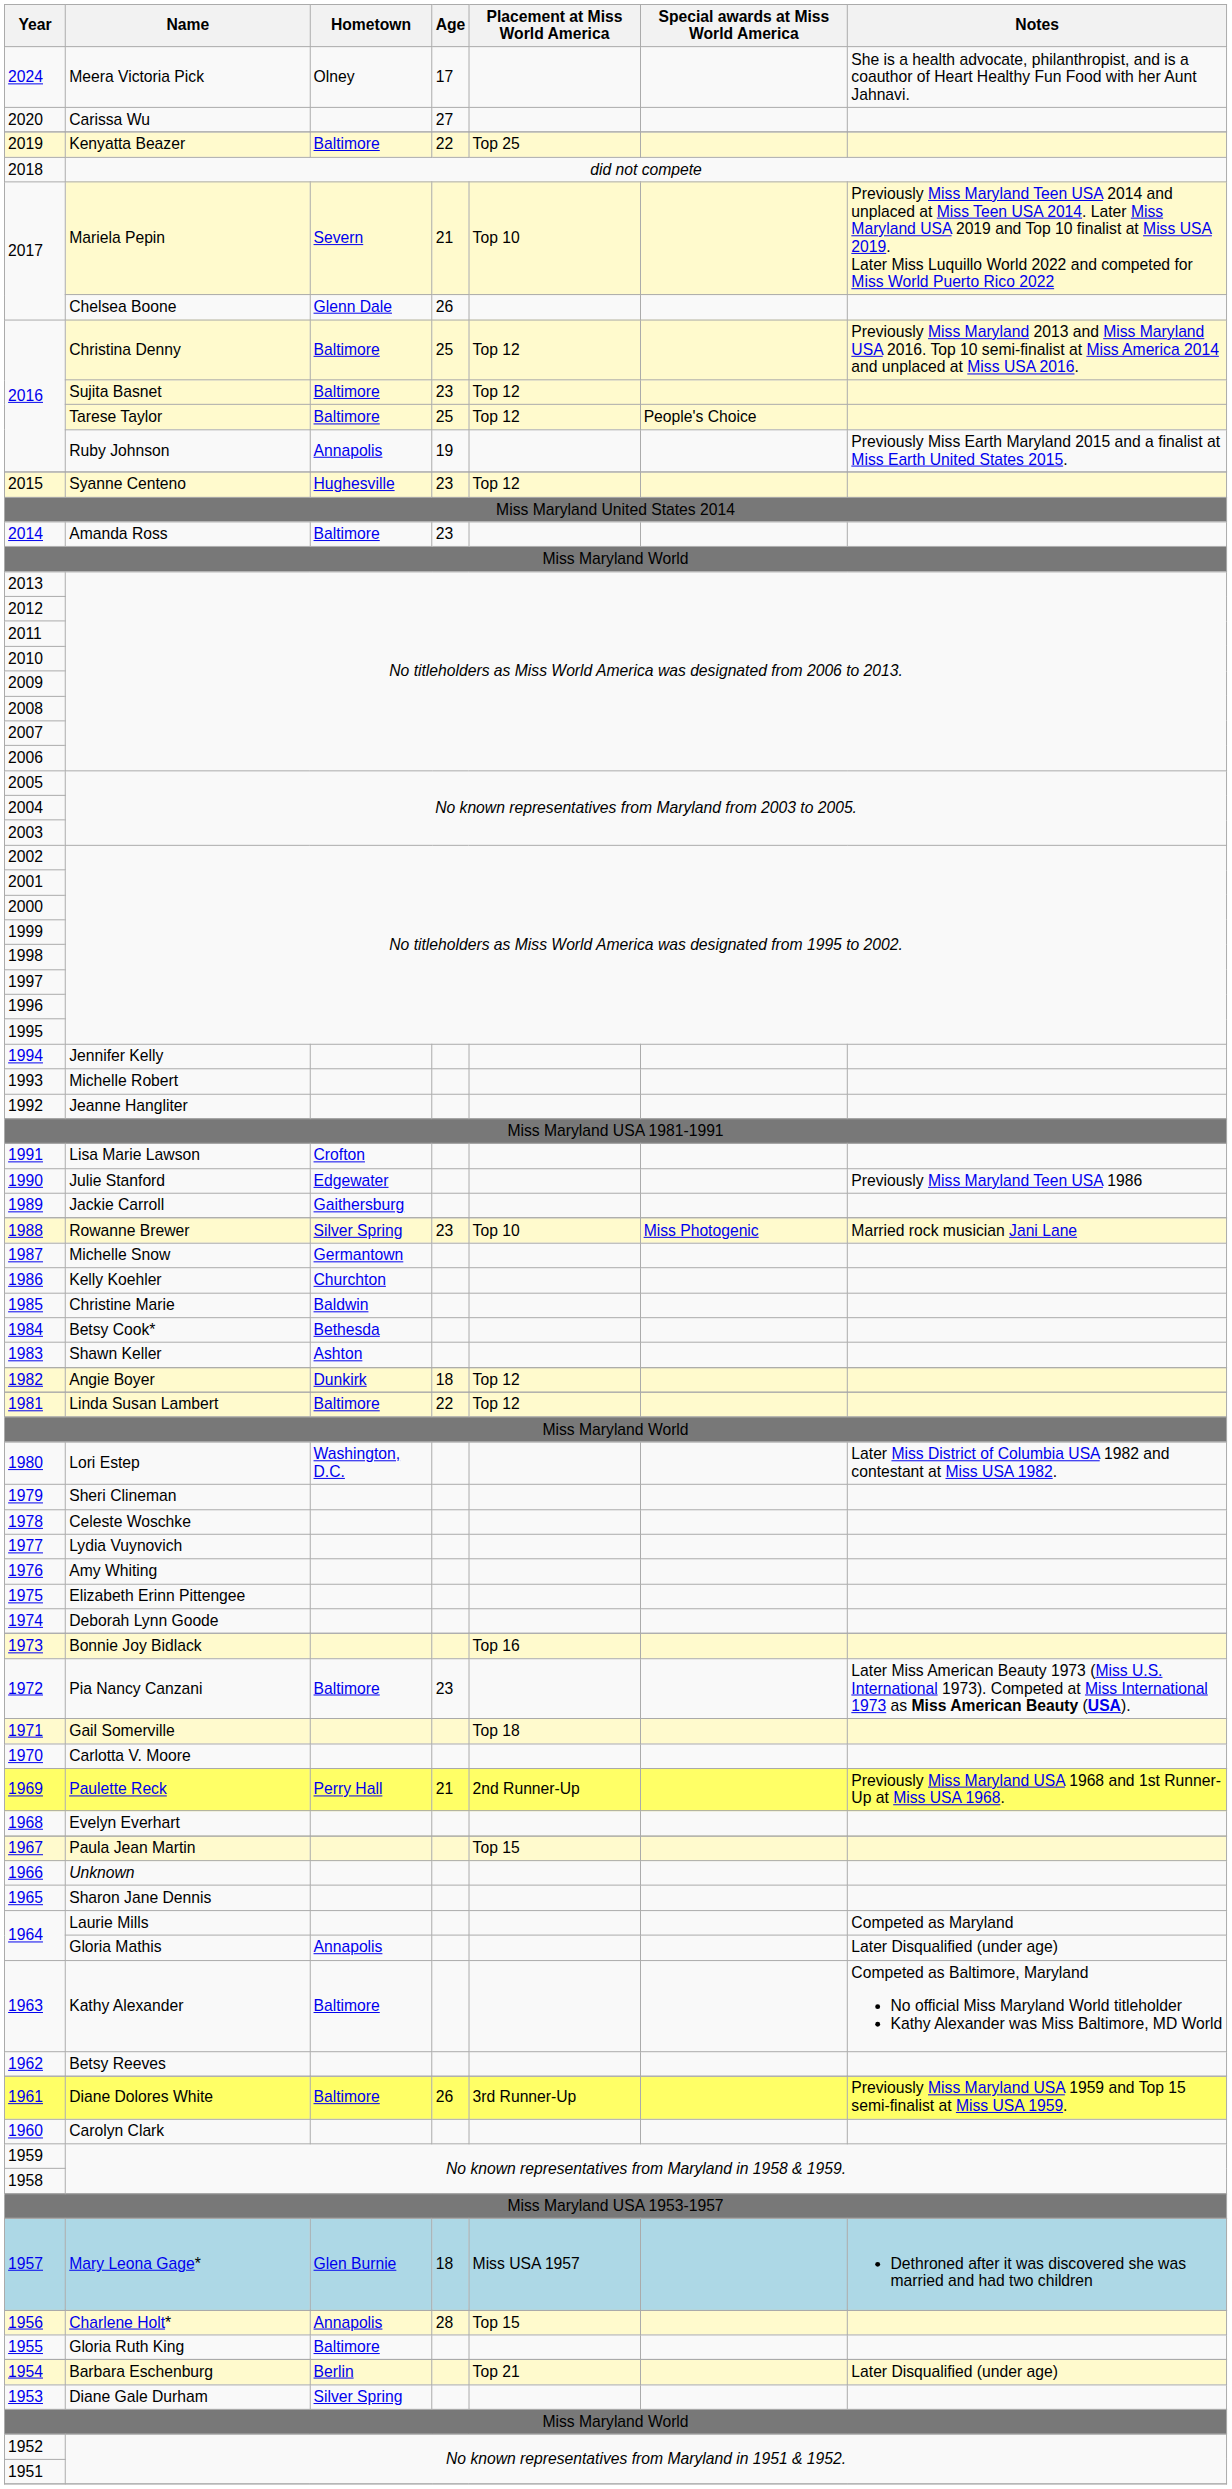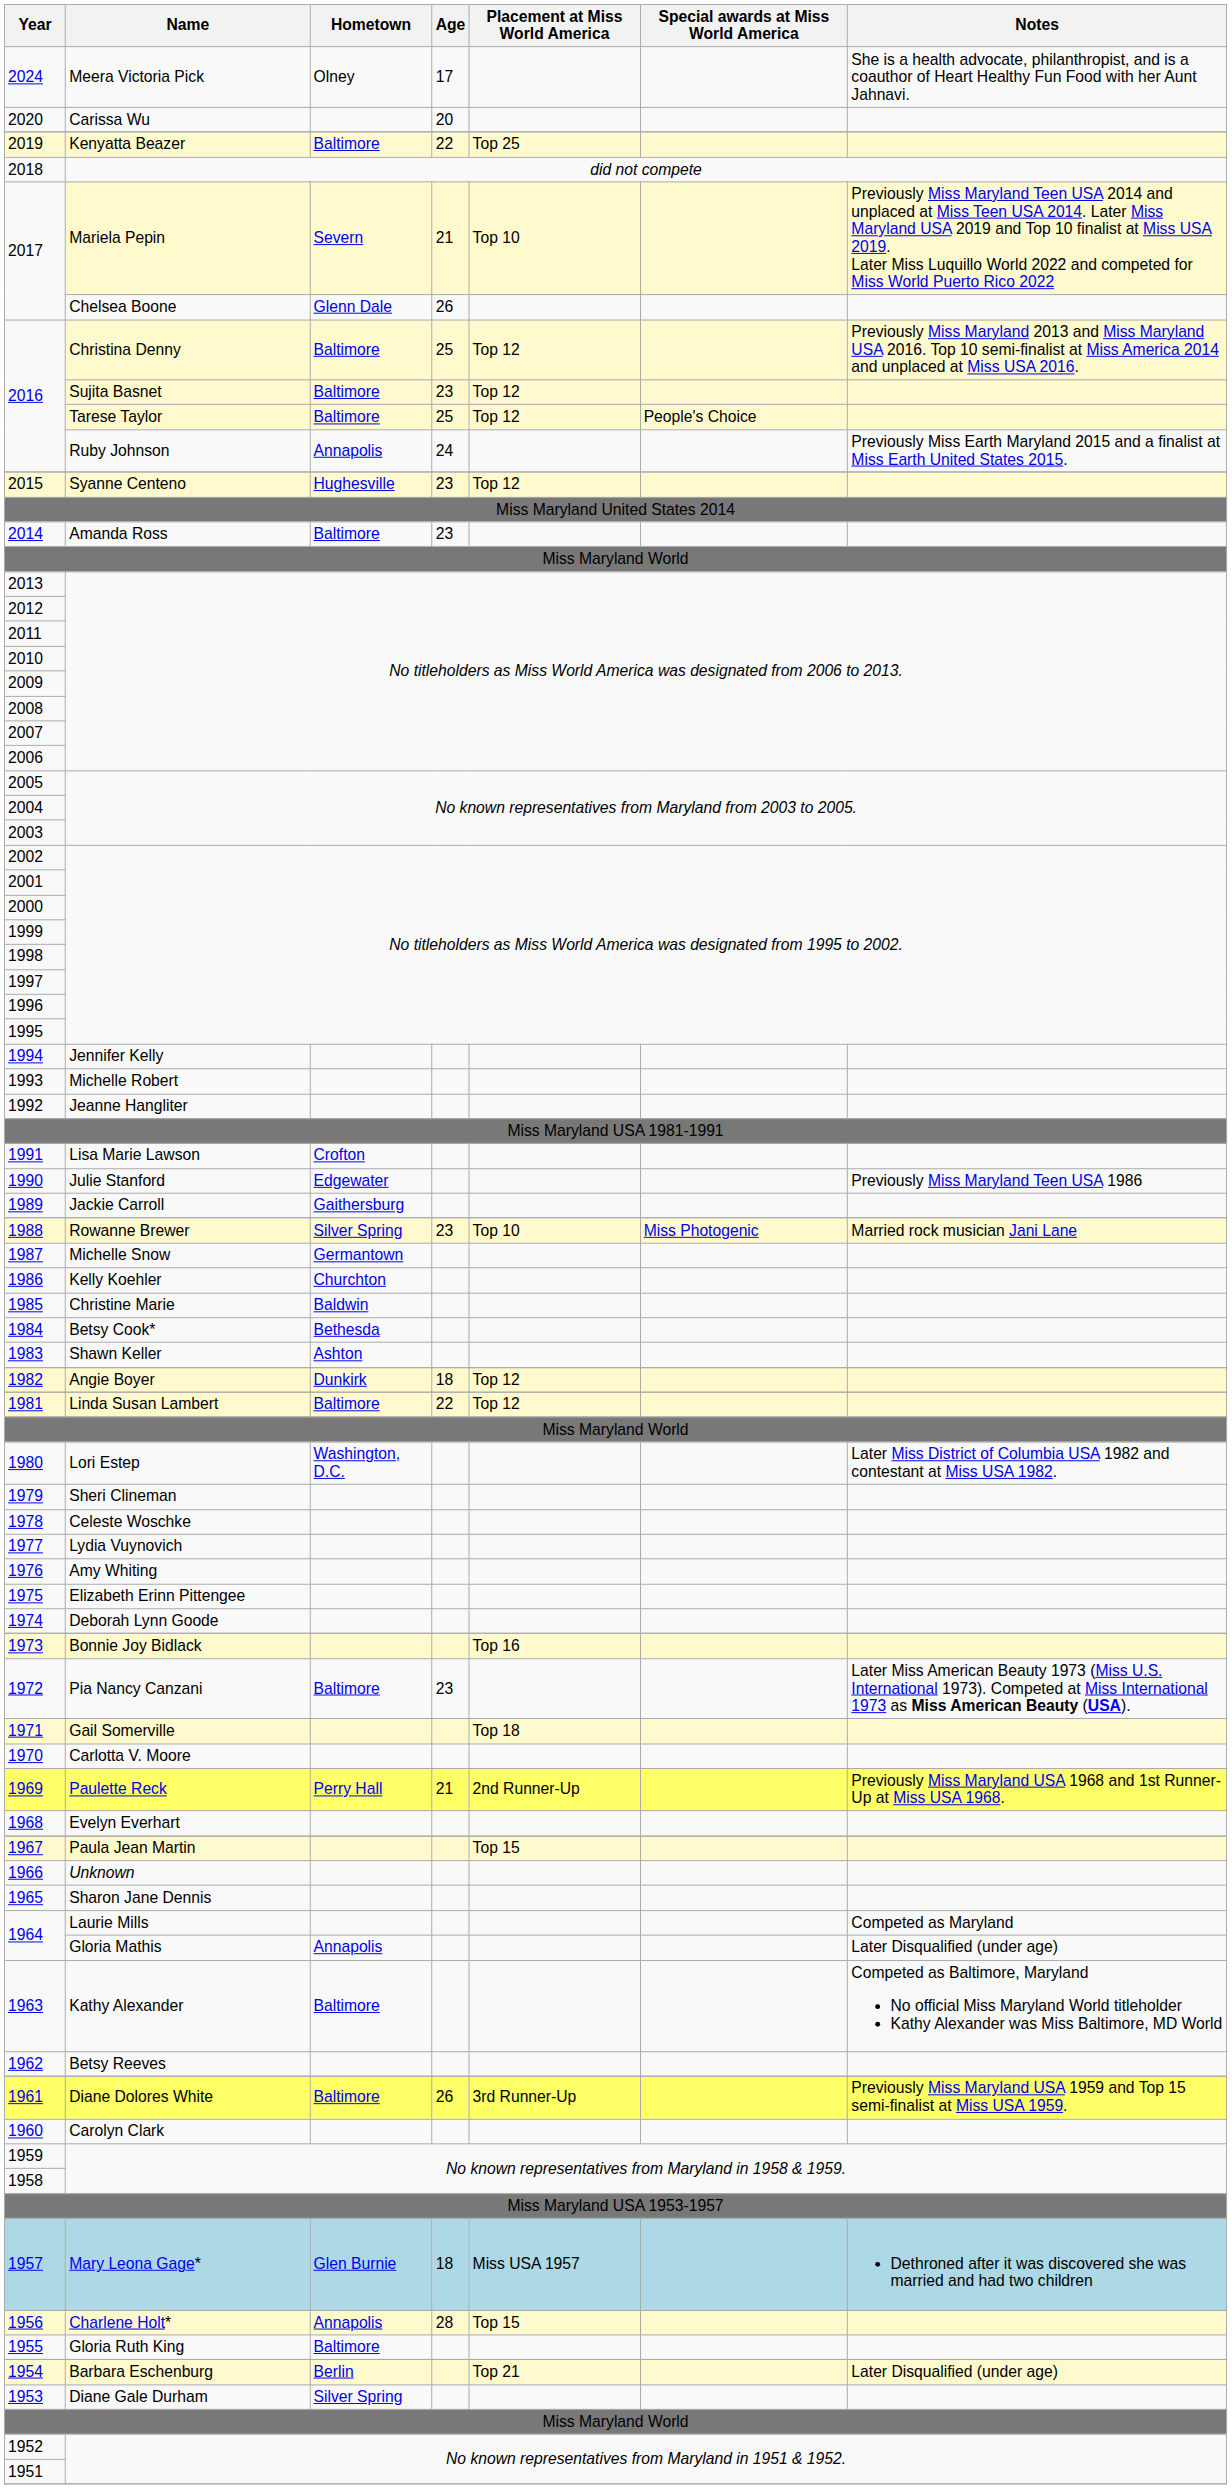2020 | Age: 27 -> 20
2016 / Ruby Johnson | Age: 19 -> 24
